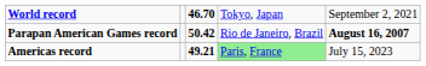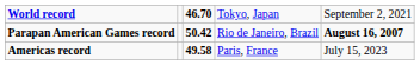Americas record | column 3: 49.21 -> 49.58
Americas record | column 4: lightgreen background -> no background
